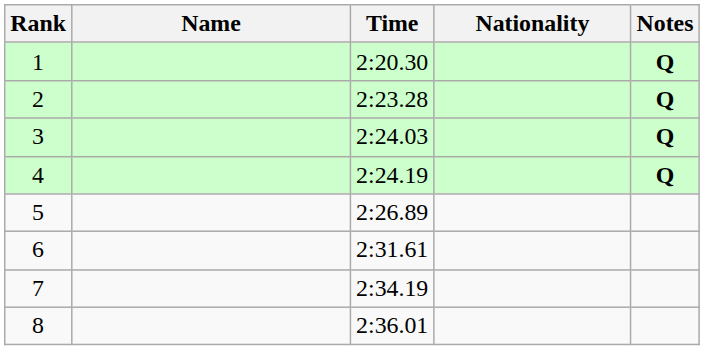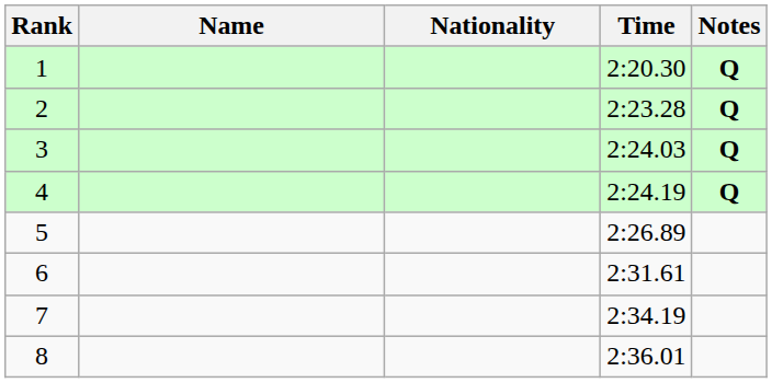columns swapped: Nationality <-> Time
